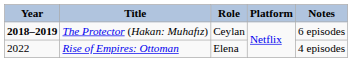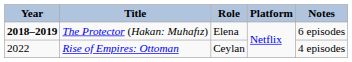The Protector (Hakan: Muhafız) | Role: Ceylan -> Elena
Rise of Empires: Ottoman | Role: Elena -> Ceylan
